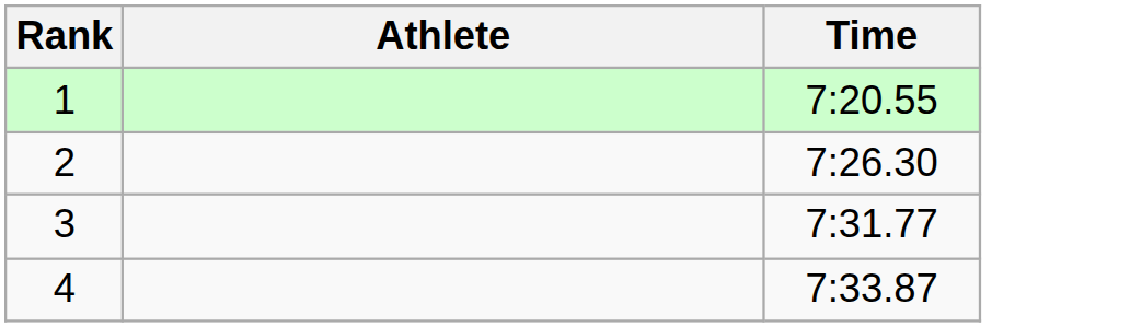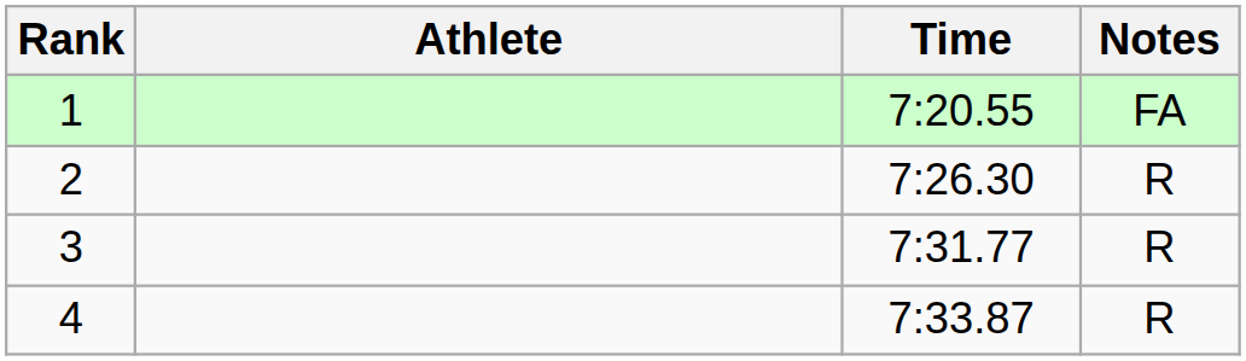+ column: Notes | FA | R | R | R
